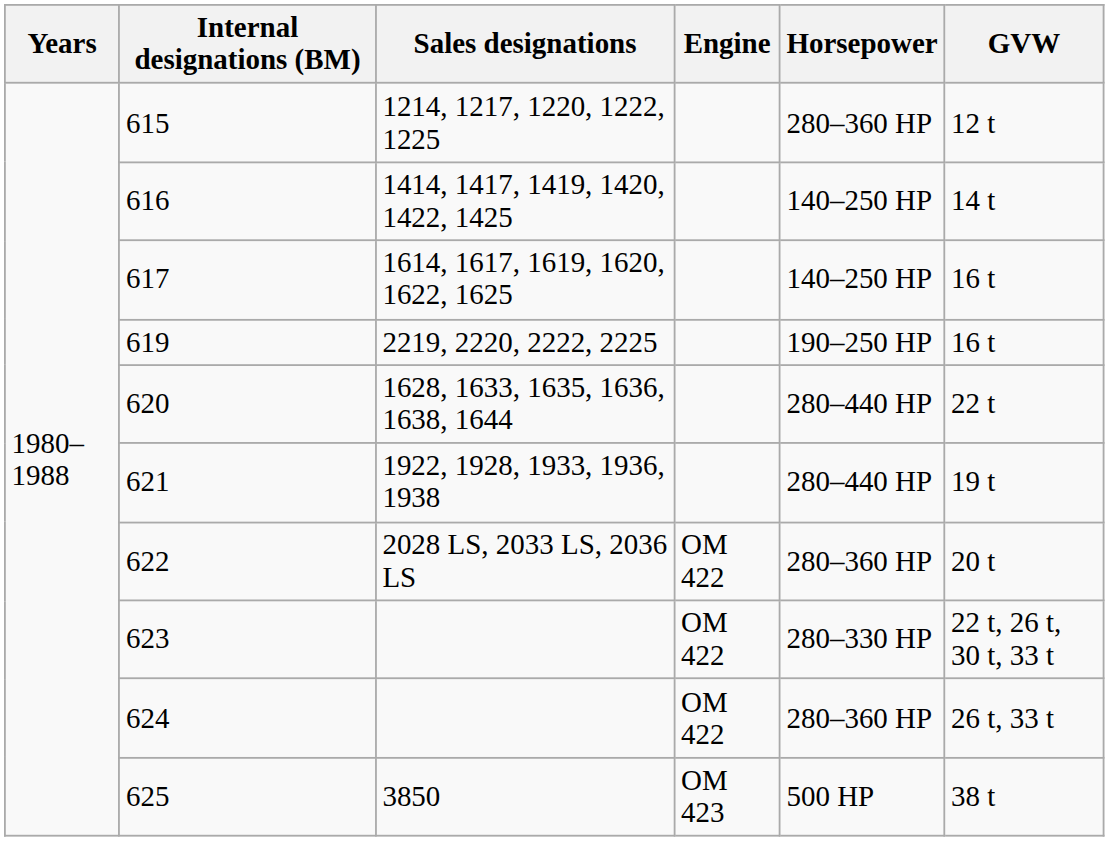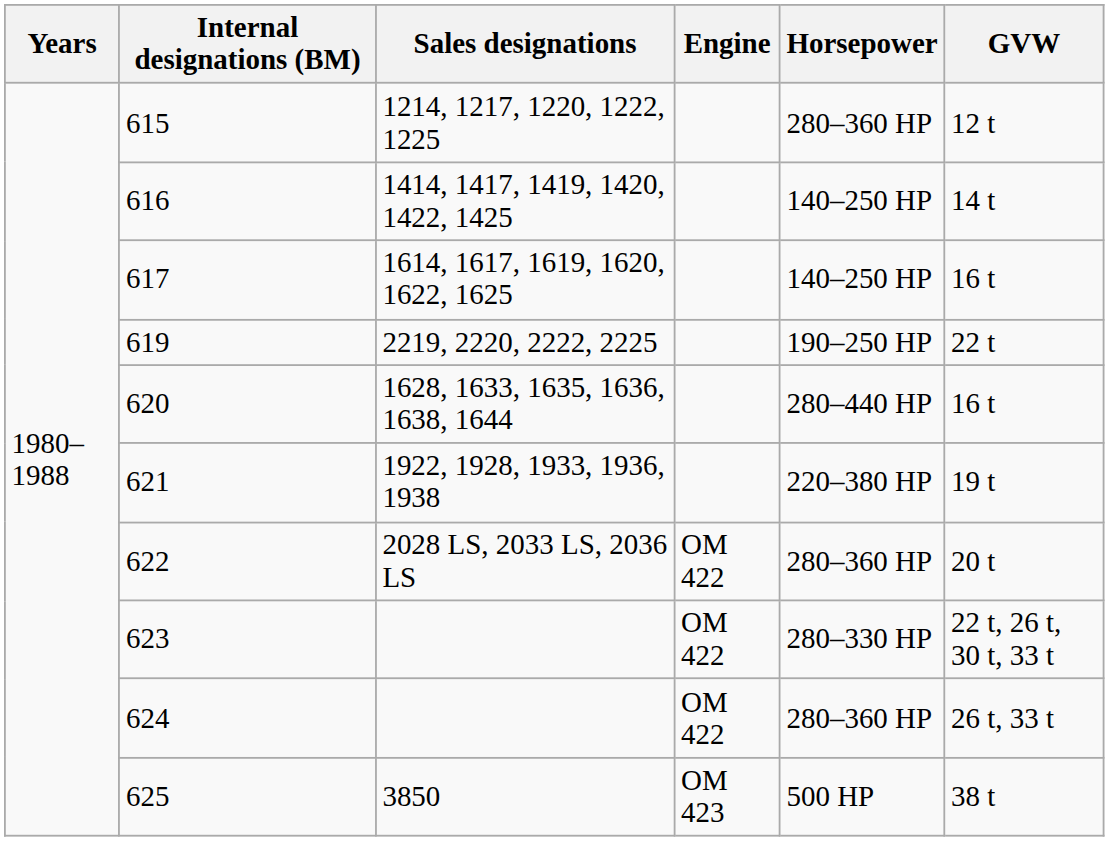619 | GVW: 16 t -> 22 t
620 | GVW: 22 t -> 16 t
621 | Horsepower: 280–440 HP -> 220–380 HP
